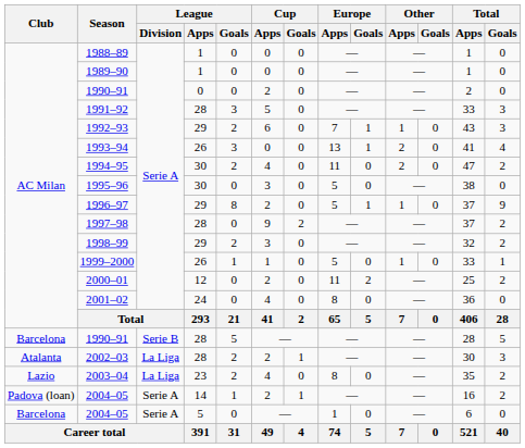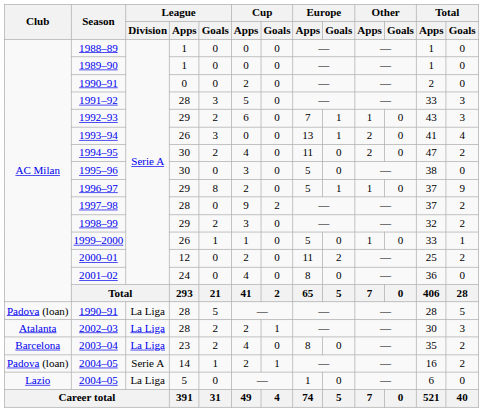1990–91 / 28 | Club: Barcelona -> Padova (loan)
1990–91 / 28 | League / Division: Serie B -> La Liga
2003–04 | Club: Lazio -> Barcelona
2004–05 / 5 | Club: Barcelona -> Lazio
2004–05 / 5 | League / Division: Serie A -> La Liga
